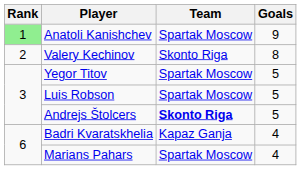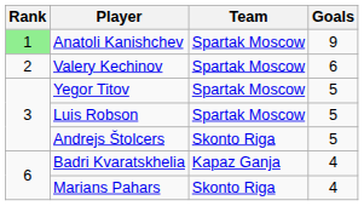Valery Kechinov | Team: Skonto Riga -> Spartak Moscow
Valery Kechinov | Goals: 8 -> 6
Andrejs Štolcers | Team: bold -> normal
Marians Pahars | Team: Spartak Moscow -> Skonto Riga
